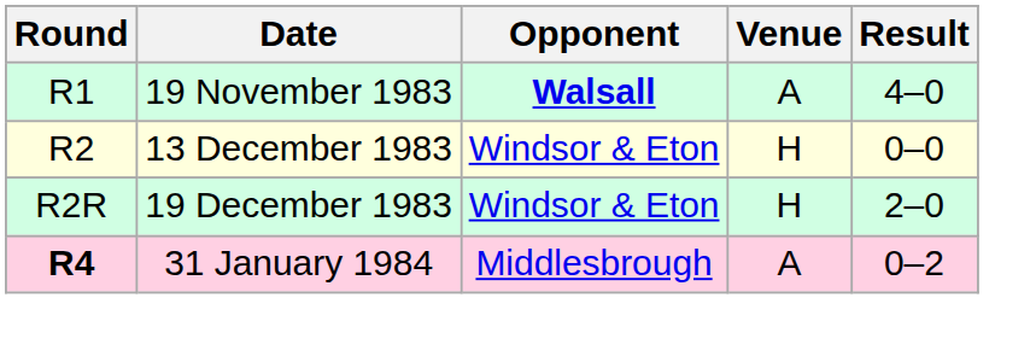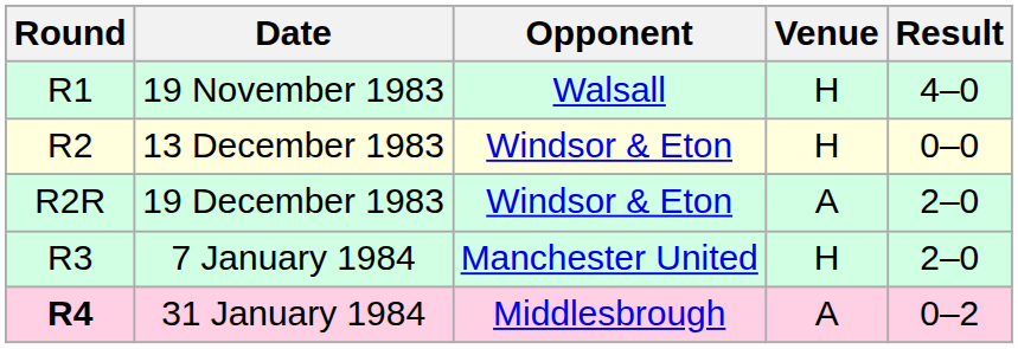19 November 1983 | Opponent: bold -> normal
19 November 1983 | Venue: A -> H
19 December 1983 | Venue: H -> A
+ row: R3 | 7 January 1984 | Manchester United | H | 2–0
